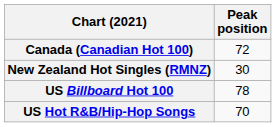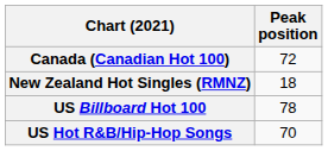New Zealand Hot Singles (RMNZ) | Peak position: 30 -> 18
